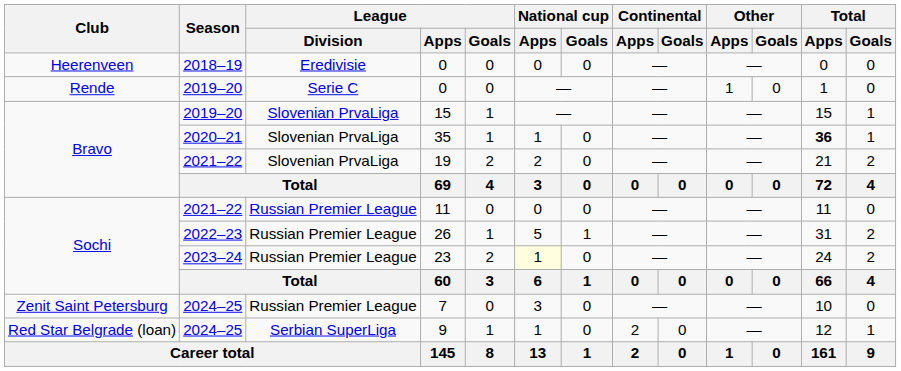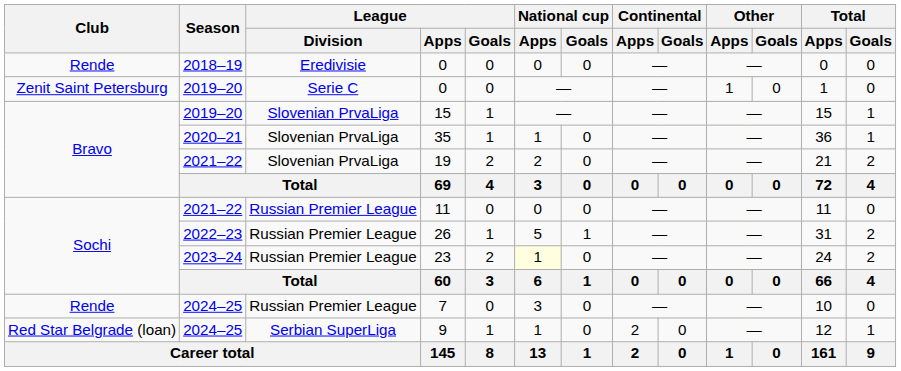2018–19 / 0 | Club: Heerenveen -> Rende
2019–20 / 0 | Club: Rende -> Zenit Saint Petersburg
35 | Total / Apps: bold -> normal
7 | Club: Zenit Saint Petersburg -> Rende
